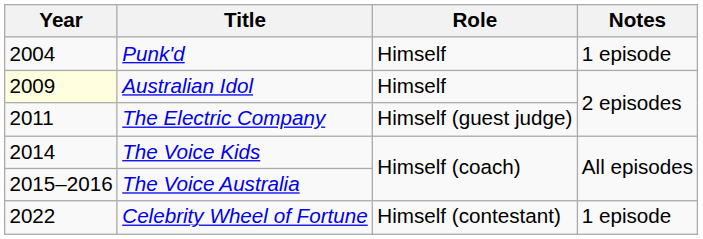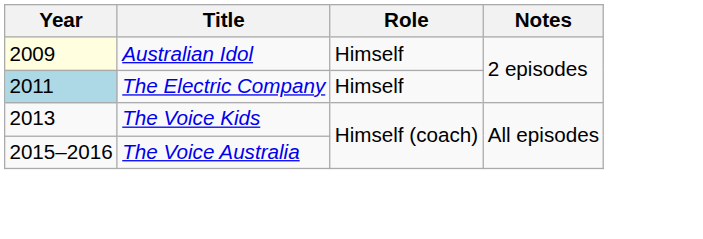- row: 2004 | Punk'd | Himself | 1 episode
The Electric Company | Year: no background -> lightblue background
The Electric Company | Role: Himself (guest judge) -> Himself
The Voice Kids | Year: 2014 -> 2013
- row: 2022 | Celebrity Wheel of Fortune | Himself (contestant) | 1 episode
